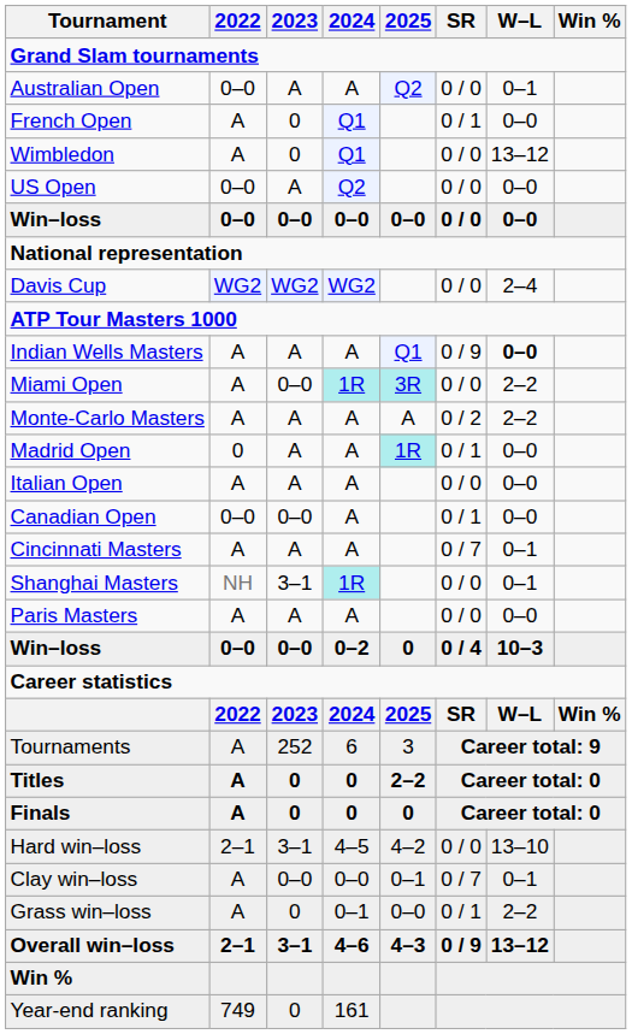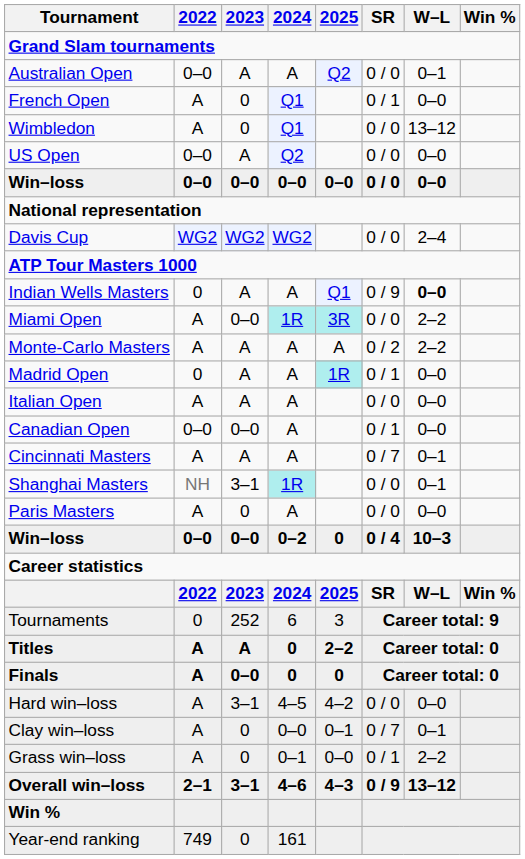Indian Wells Masters | 2022: A -> 0
Paris Masters | 2023: A -> 0
Tournaments | 2022: A -> 0
Titles | 2023: 0 -> A
Finals | 2023: 0 -> 0–0
Hard win–loss | 2022: 2–1 -> A
Hard win–loss | W–L: 13–10 -> 0–0
Clay win–loss | 2023: 0–0 -> 0
